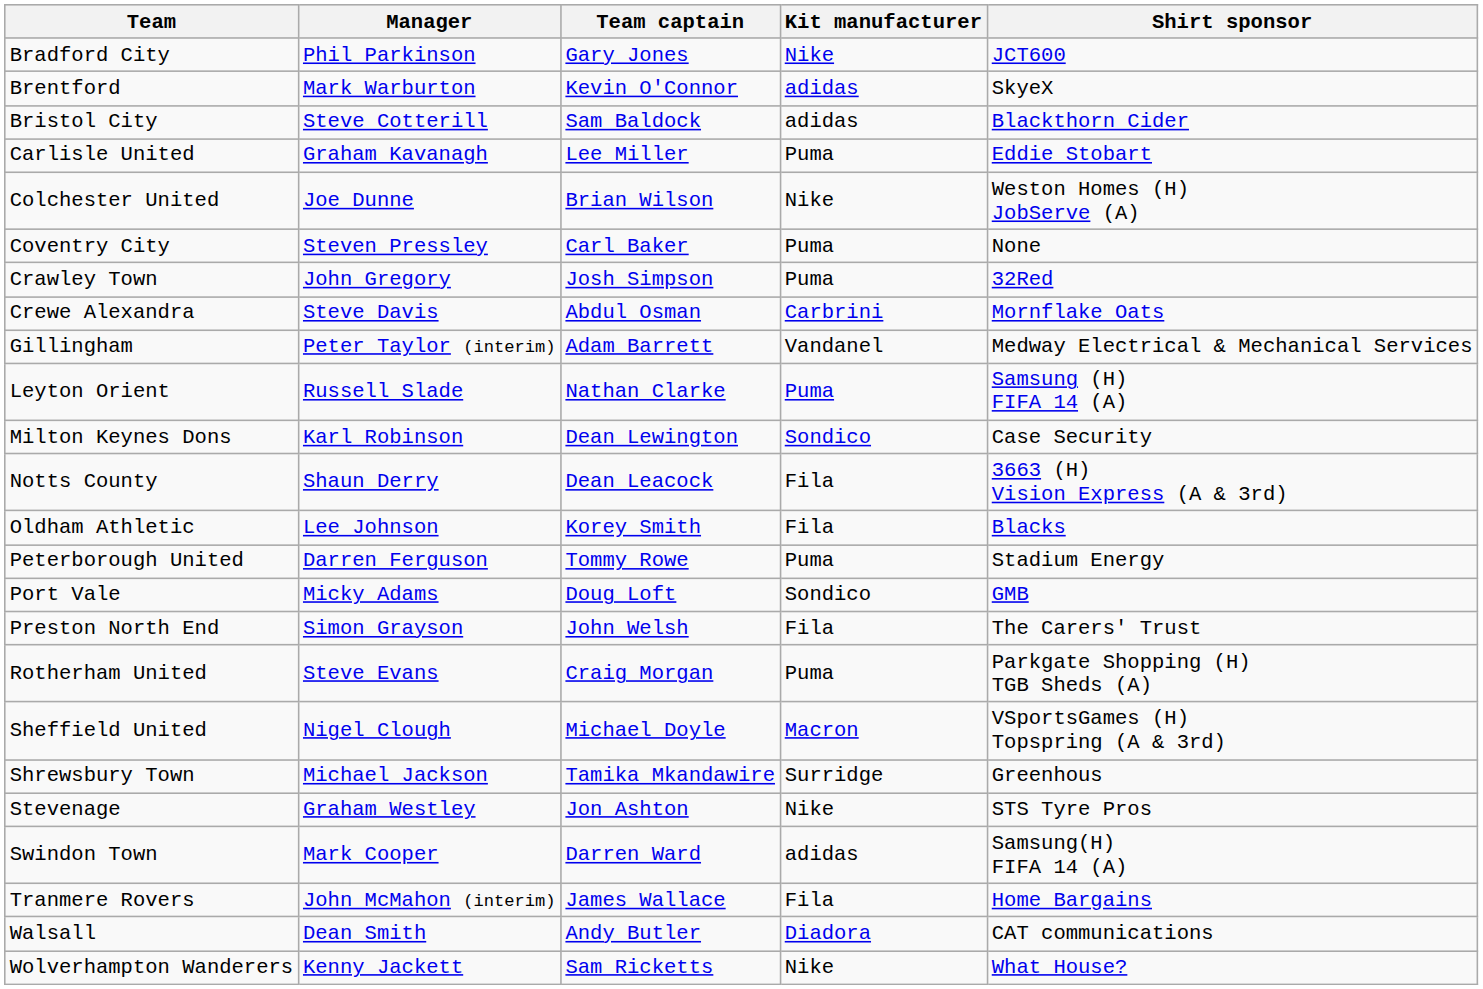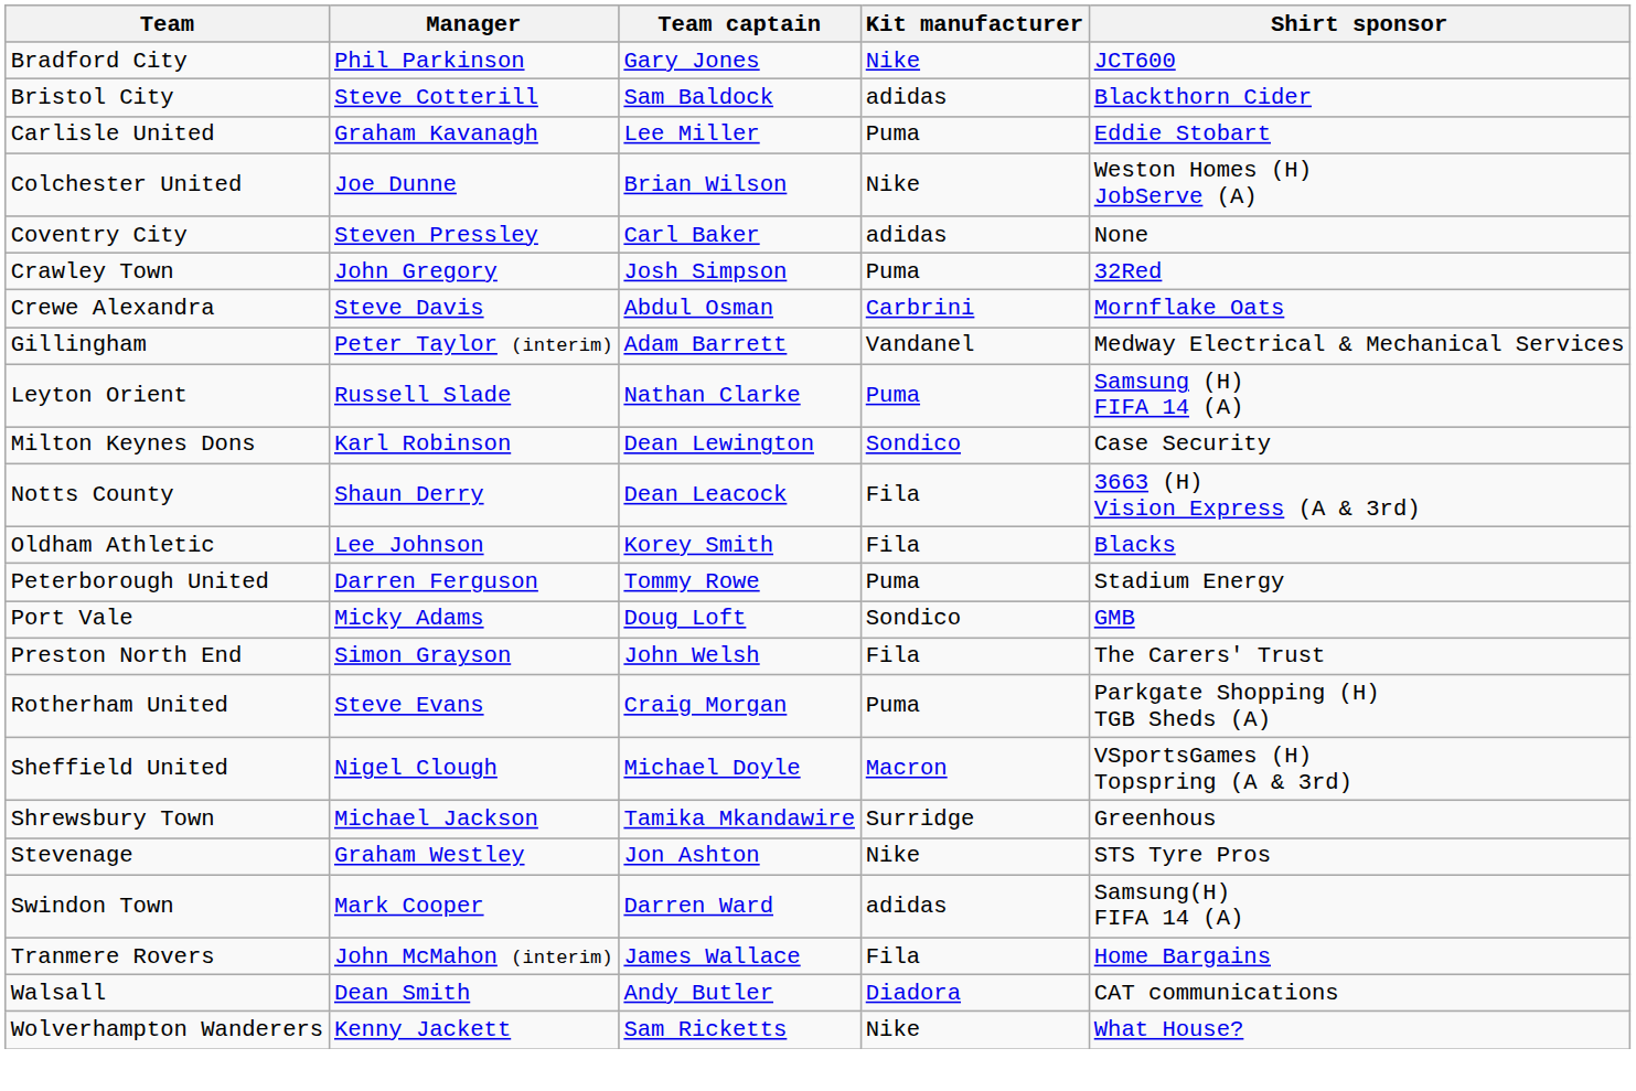- row: Brentford | Mark Warburton | Kevin O'Connor | adidas | SkyeX
Coventry City | Kit manufacturer: Puma -> adidas
